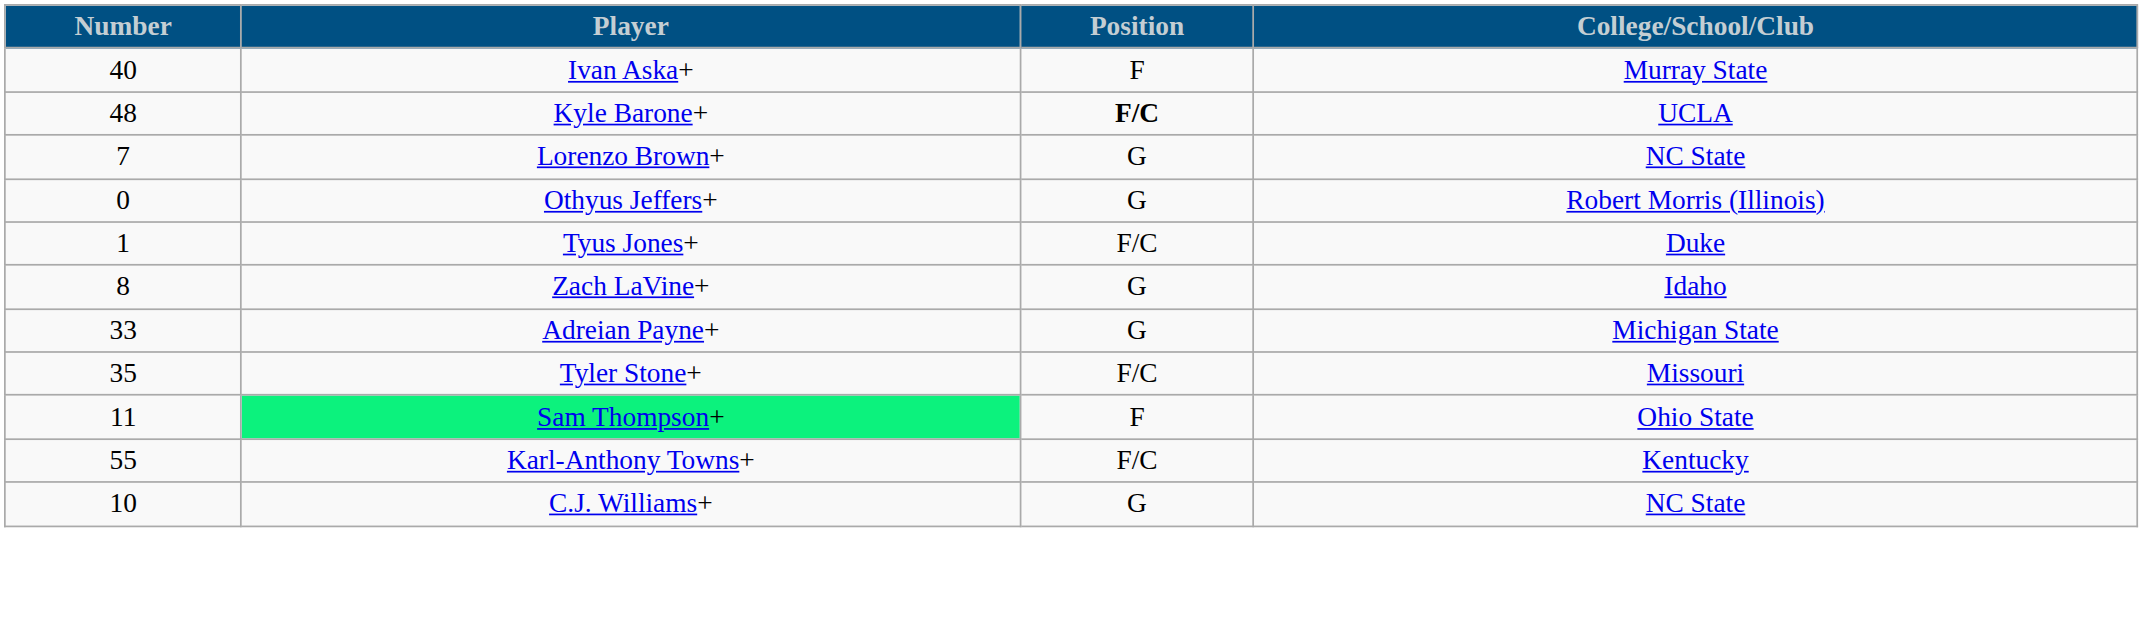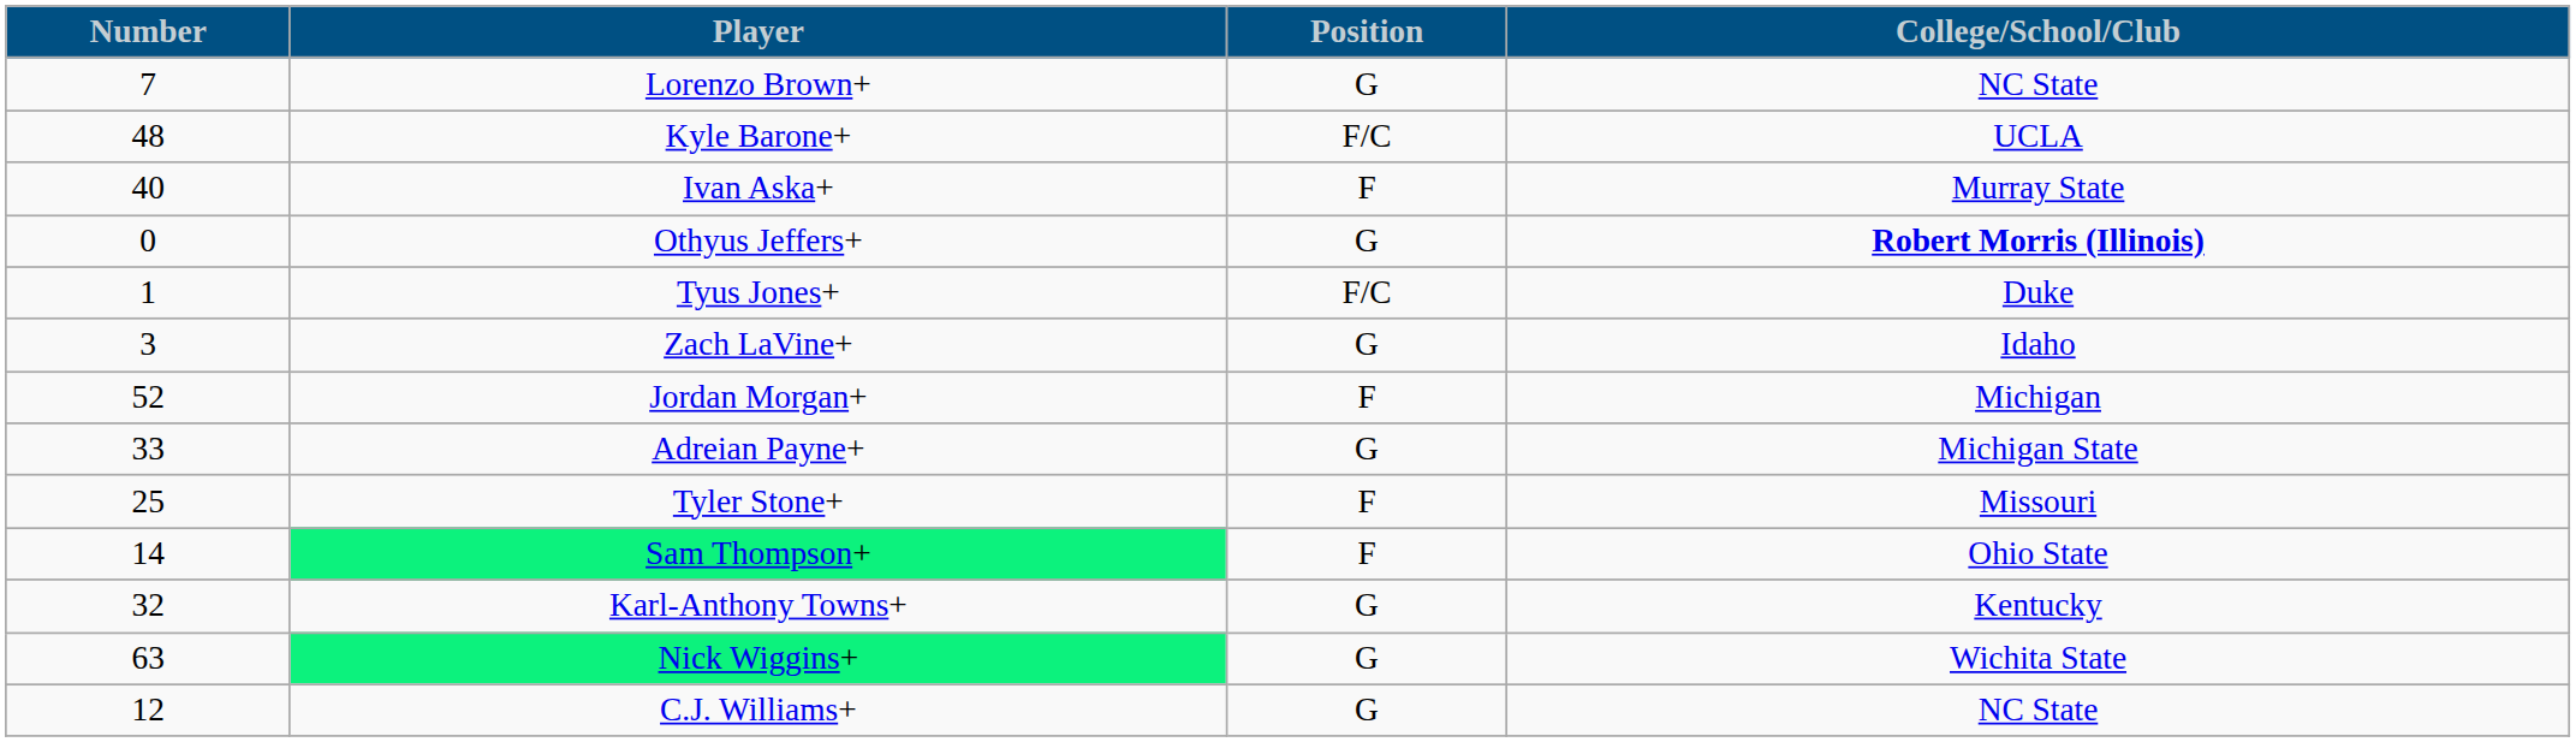rows swapped: Ivan Aska+ <-> Lorenzo Brown+
Kyle Barone+ | Position: bold -> normal
Othyus Jeffers+ | College/School/Club: normal -> bold
Zach LaVine+ | Number: 8 -> 3
+ row: 52 | Jordan Morgan+ | F | Michigan
Tyler Stone+ | Number: 35 -> 25
Tyler Stone+ | Position: F/C -> F
Sam Thompson+ | Number: 11 -> 14
Karl-Anthony Towns+ | Number: 55 -> 32
Karl-Anthony Towns+ | Position: F/C -> G
+ row: 63 | Nick Wiggins+ | G | Wichita State
C.J. Williams+ | Number: 10 -> 12
